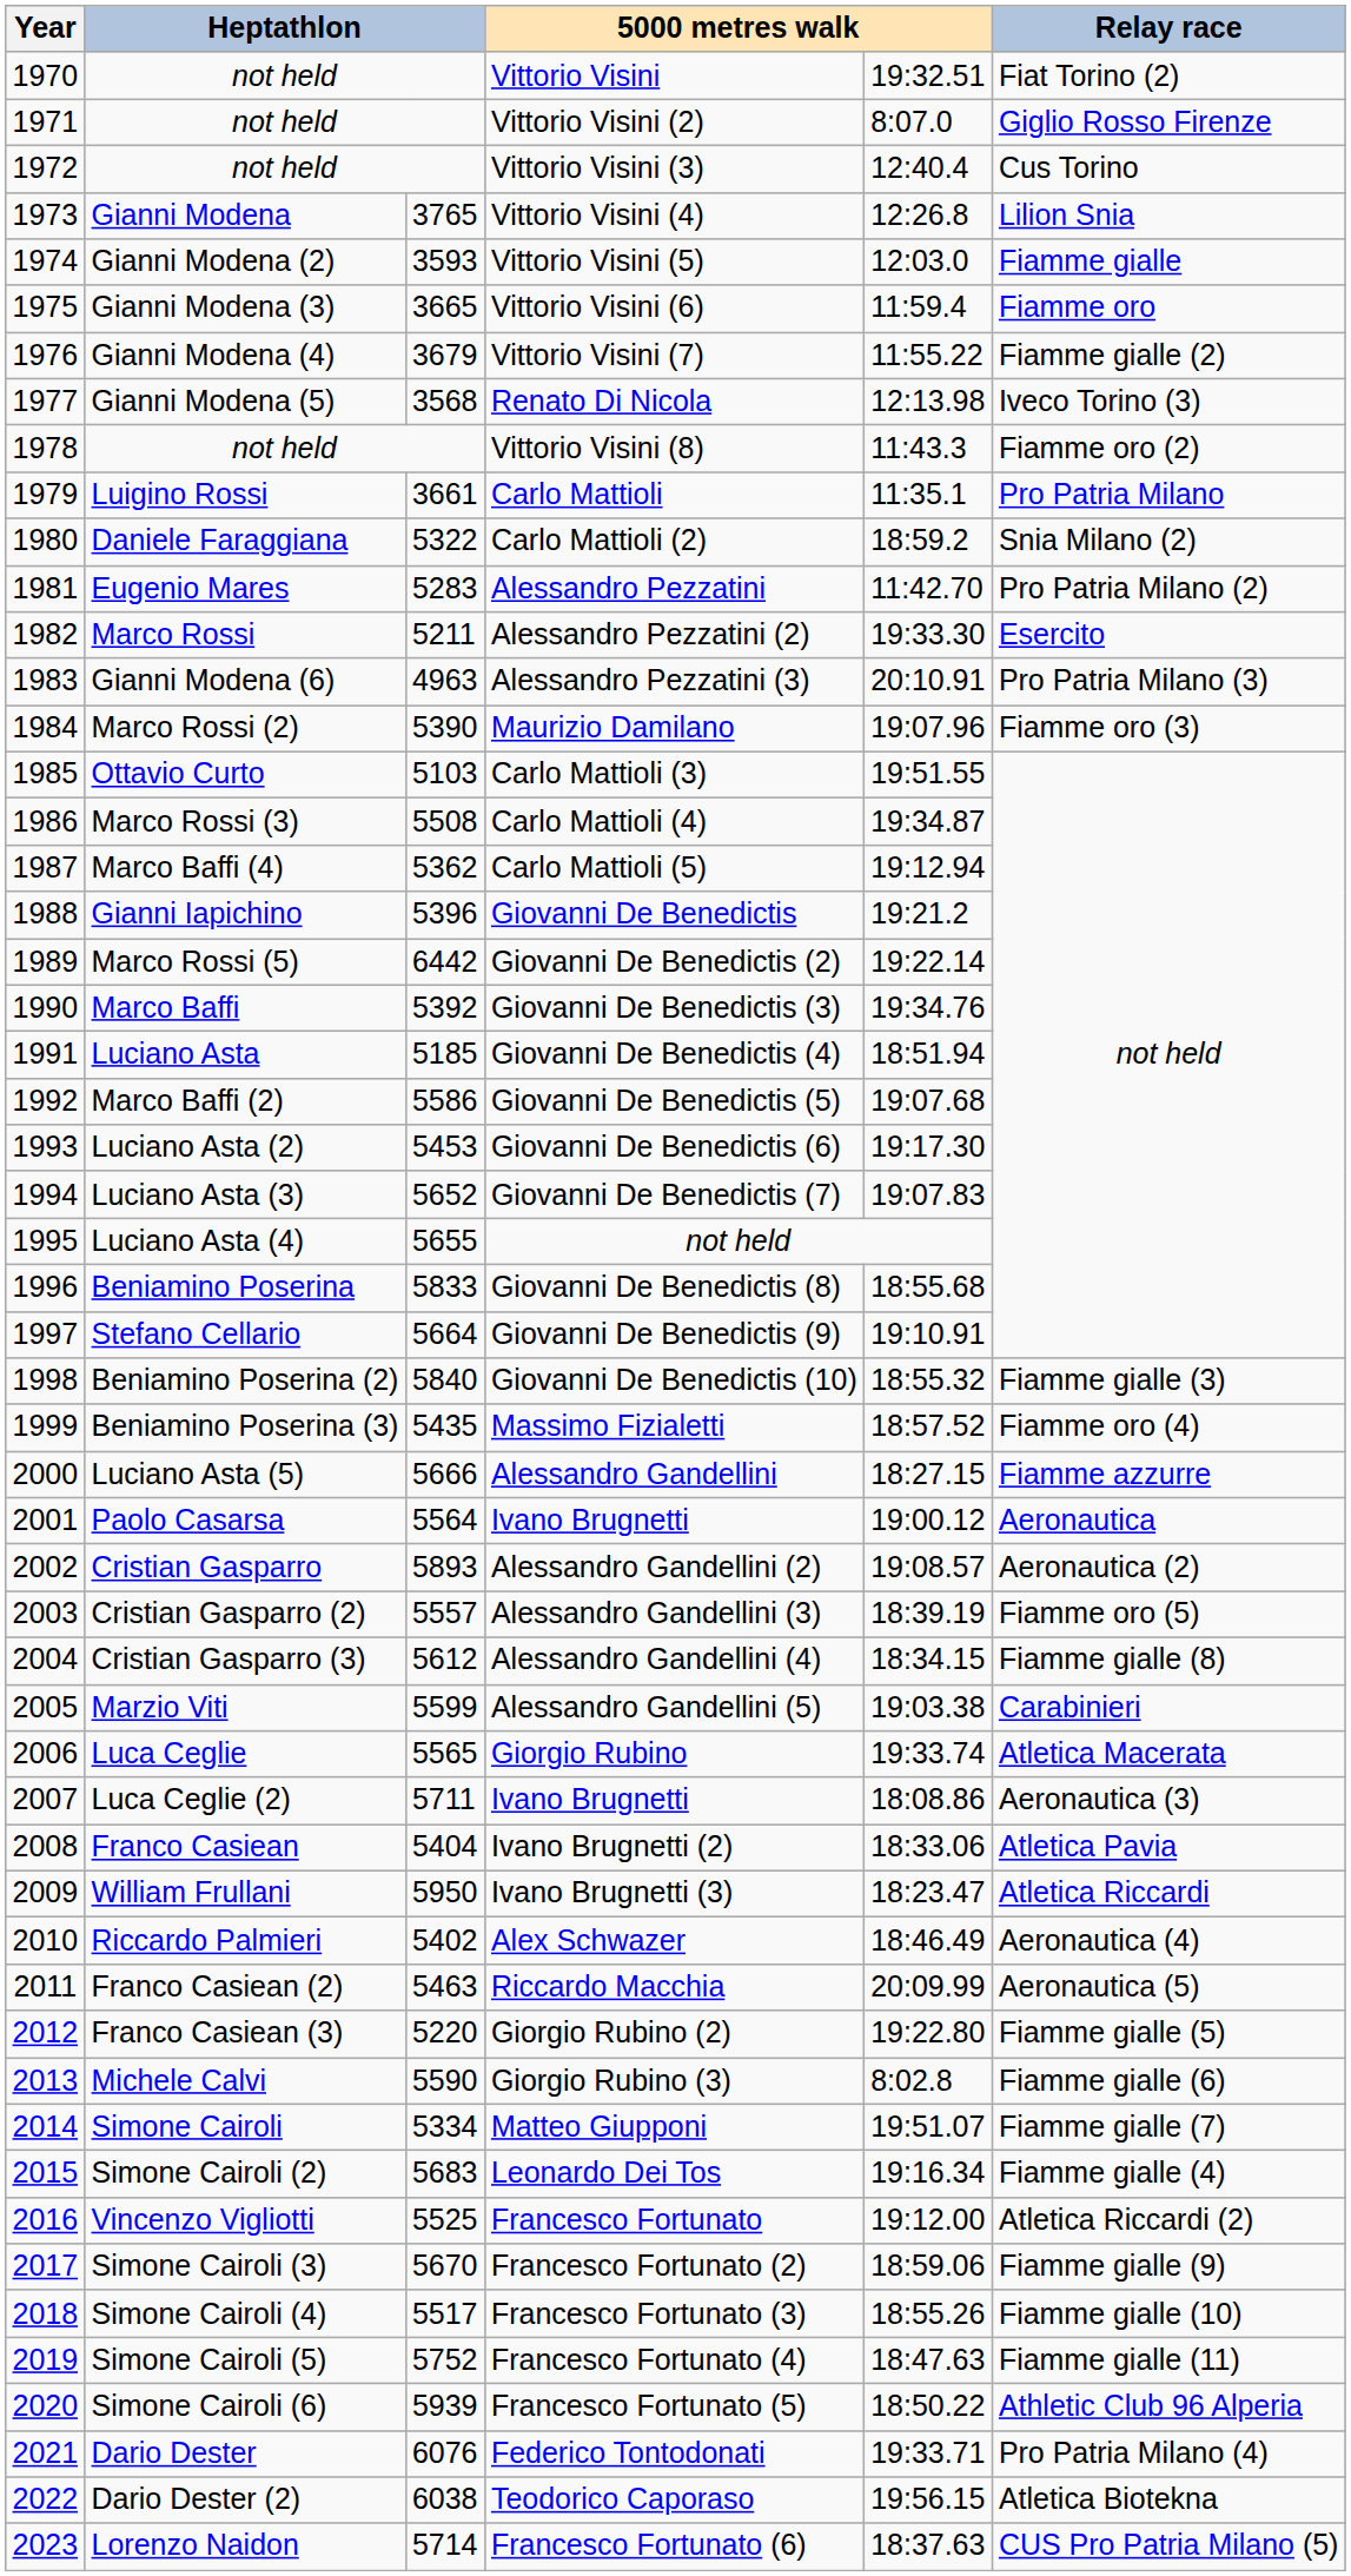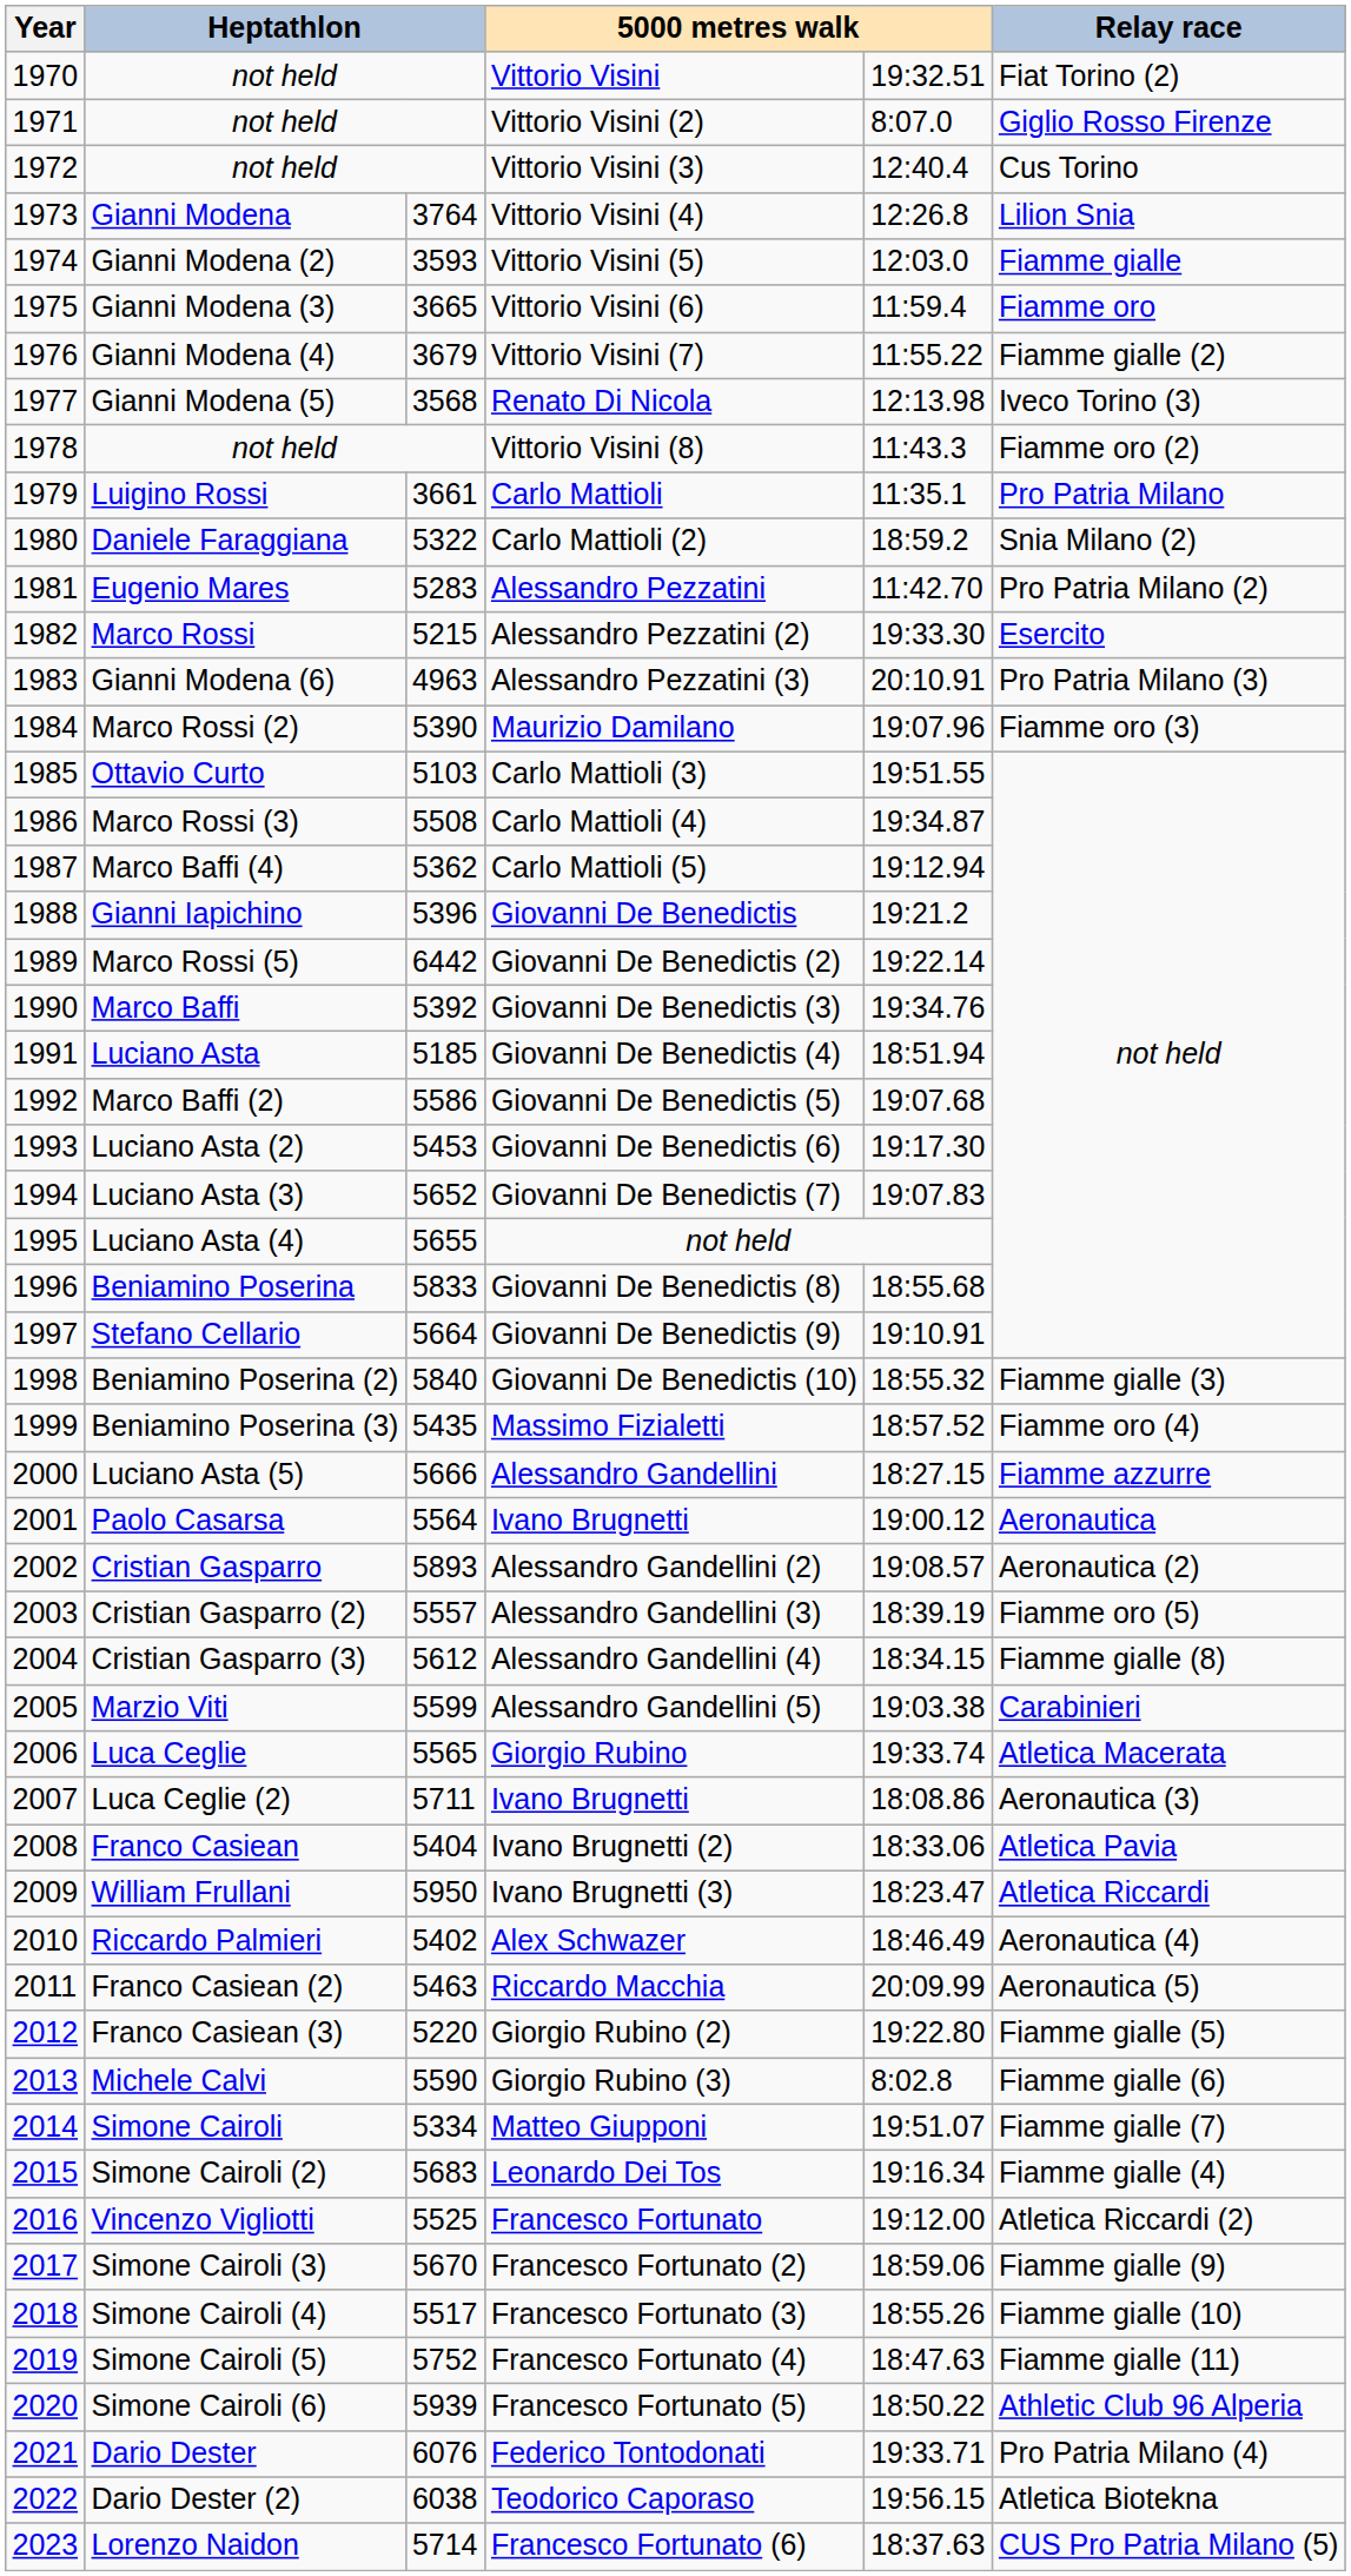Vittorio Visini (4) | column 3: 3765 -> 3764
Alessandro Pezzatini (2) | column 3: 5211 -> 5215
